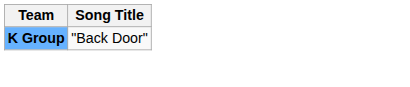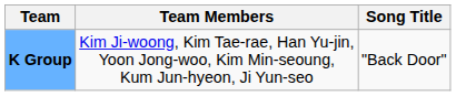+ column: Team Members | Kim Ji-woong, Kim Tae-rae, Han Yu-jin, Yoon Jong-woo, Kim Min-seoung, Kum Jun-hyeon, Ji Yun-seo
